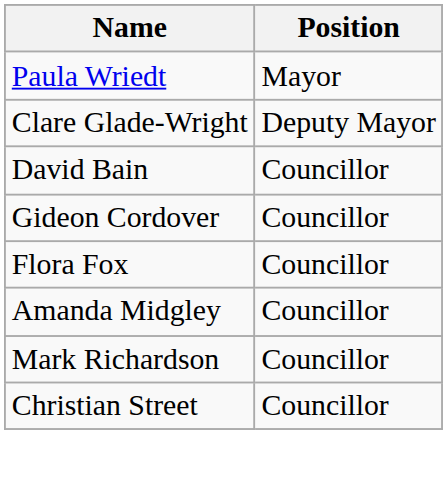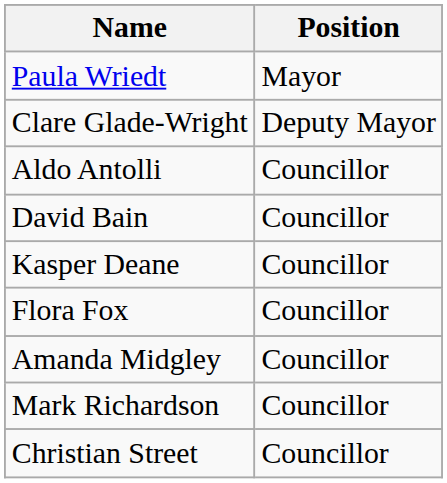+ row: Aldo Antolli | Councillor
- row: Gideon Cordover | Councillor
+ row: Kasper Deane | Councillor
